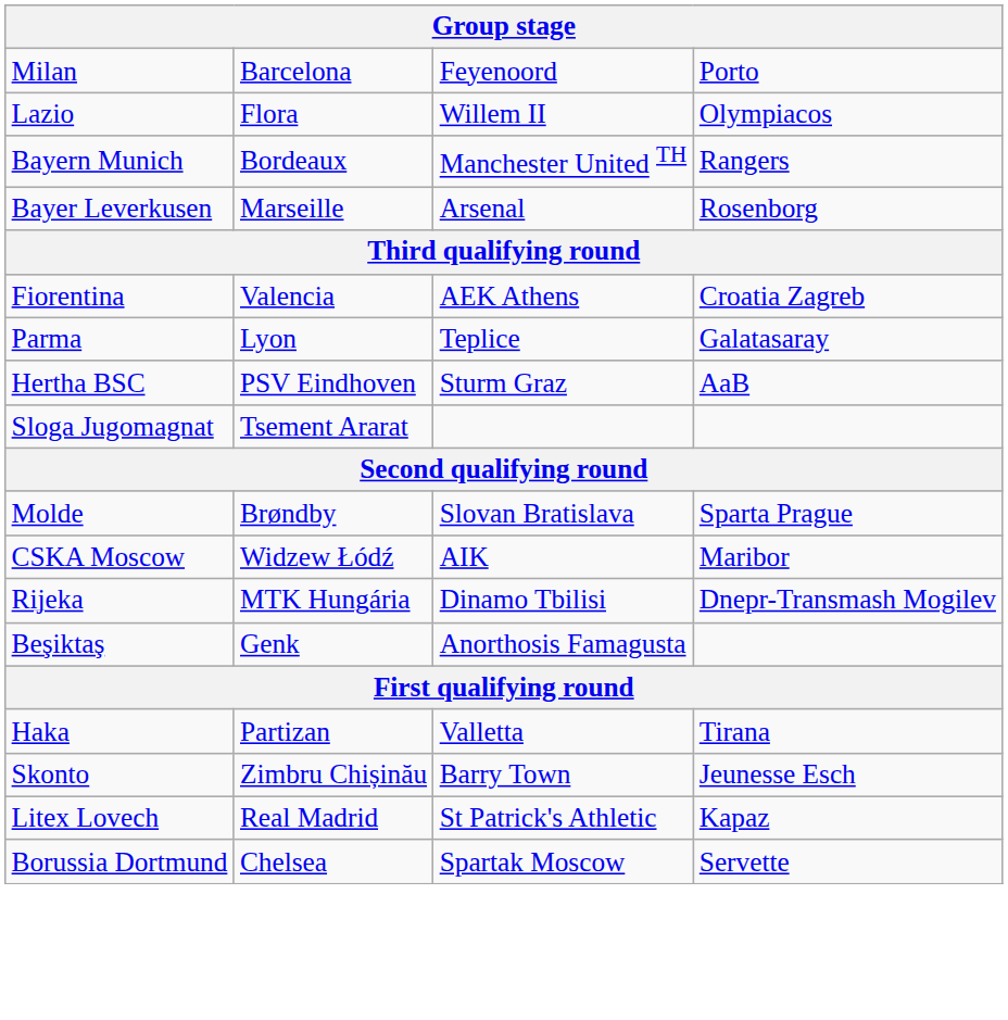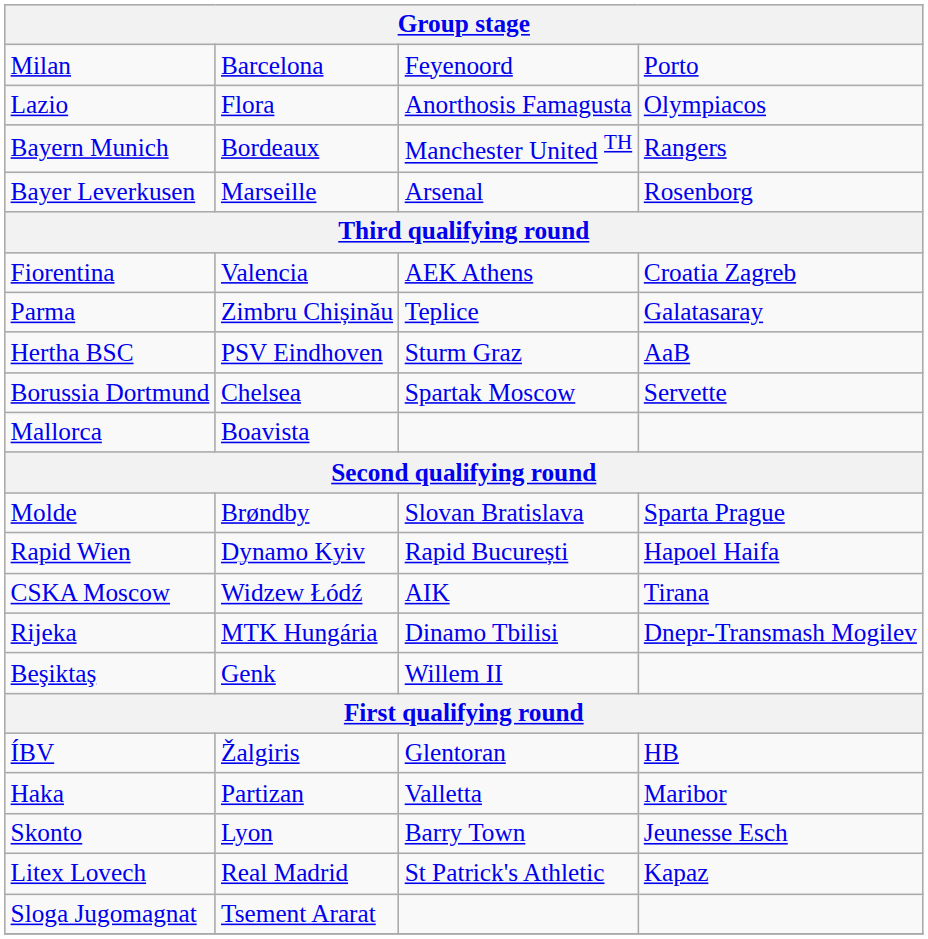Lazio | column 3: Willem II -> Anorthosis Famagusta
Parma | column 2: Lyon -> Zimbru Chișinău
rows swapped: Borussia Dortmund <-> Sloga Jugomagnat
+ row: Mallorca | Boavista
+ row: Rapid Wien | Dynamo Kyiv | Rapid București | Hapoel Haifa
CSKA Moscow | column 4: Maribor -> Tirana
Beşiktaş | column 3: Anorthosis Famagusta -> Willem II
+ row: ÍBV | Žalgiris | Glentoran | HB
Haka | column 4: Tirana -> Maribor
Skonto | column 2: Zimbru Chișinău -> Lyon
